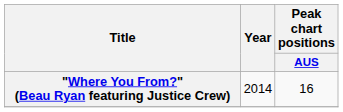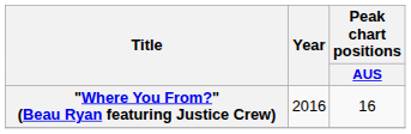"Where You From?" (Beau Ryan featuring Justice Crew) | Year: 2014 -> 2016
